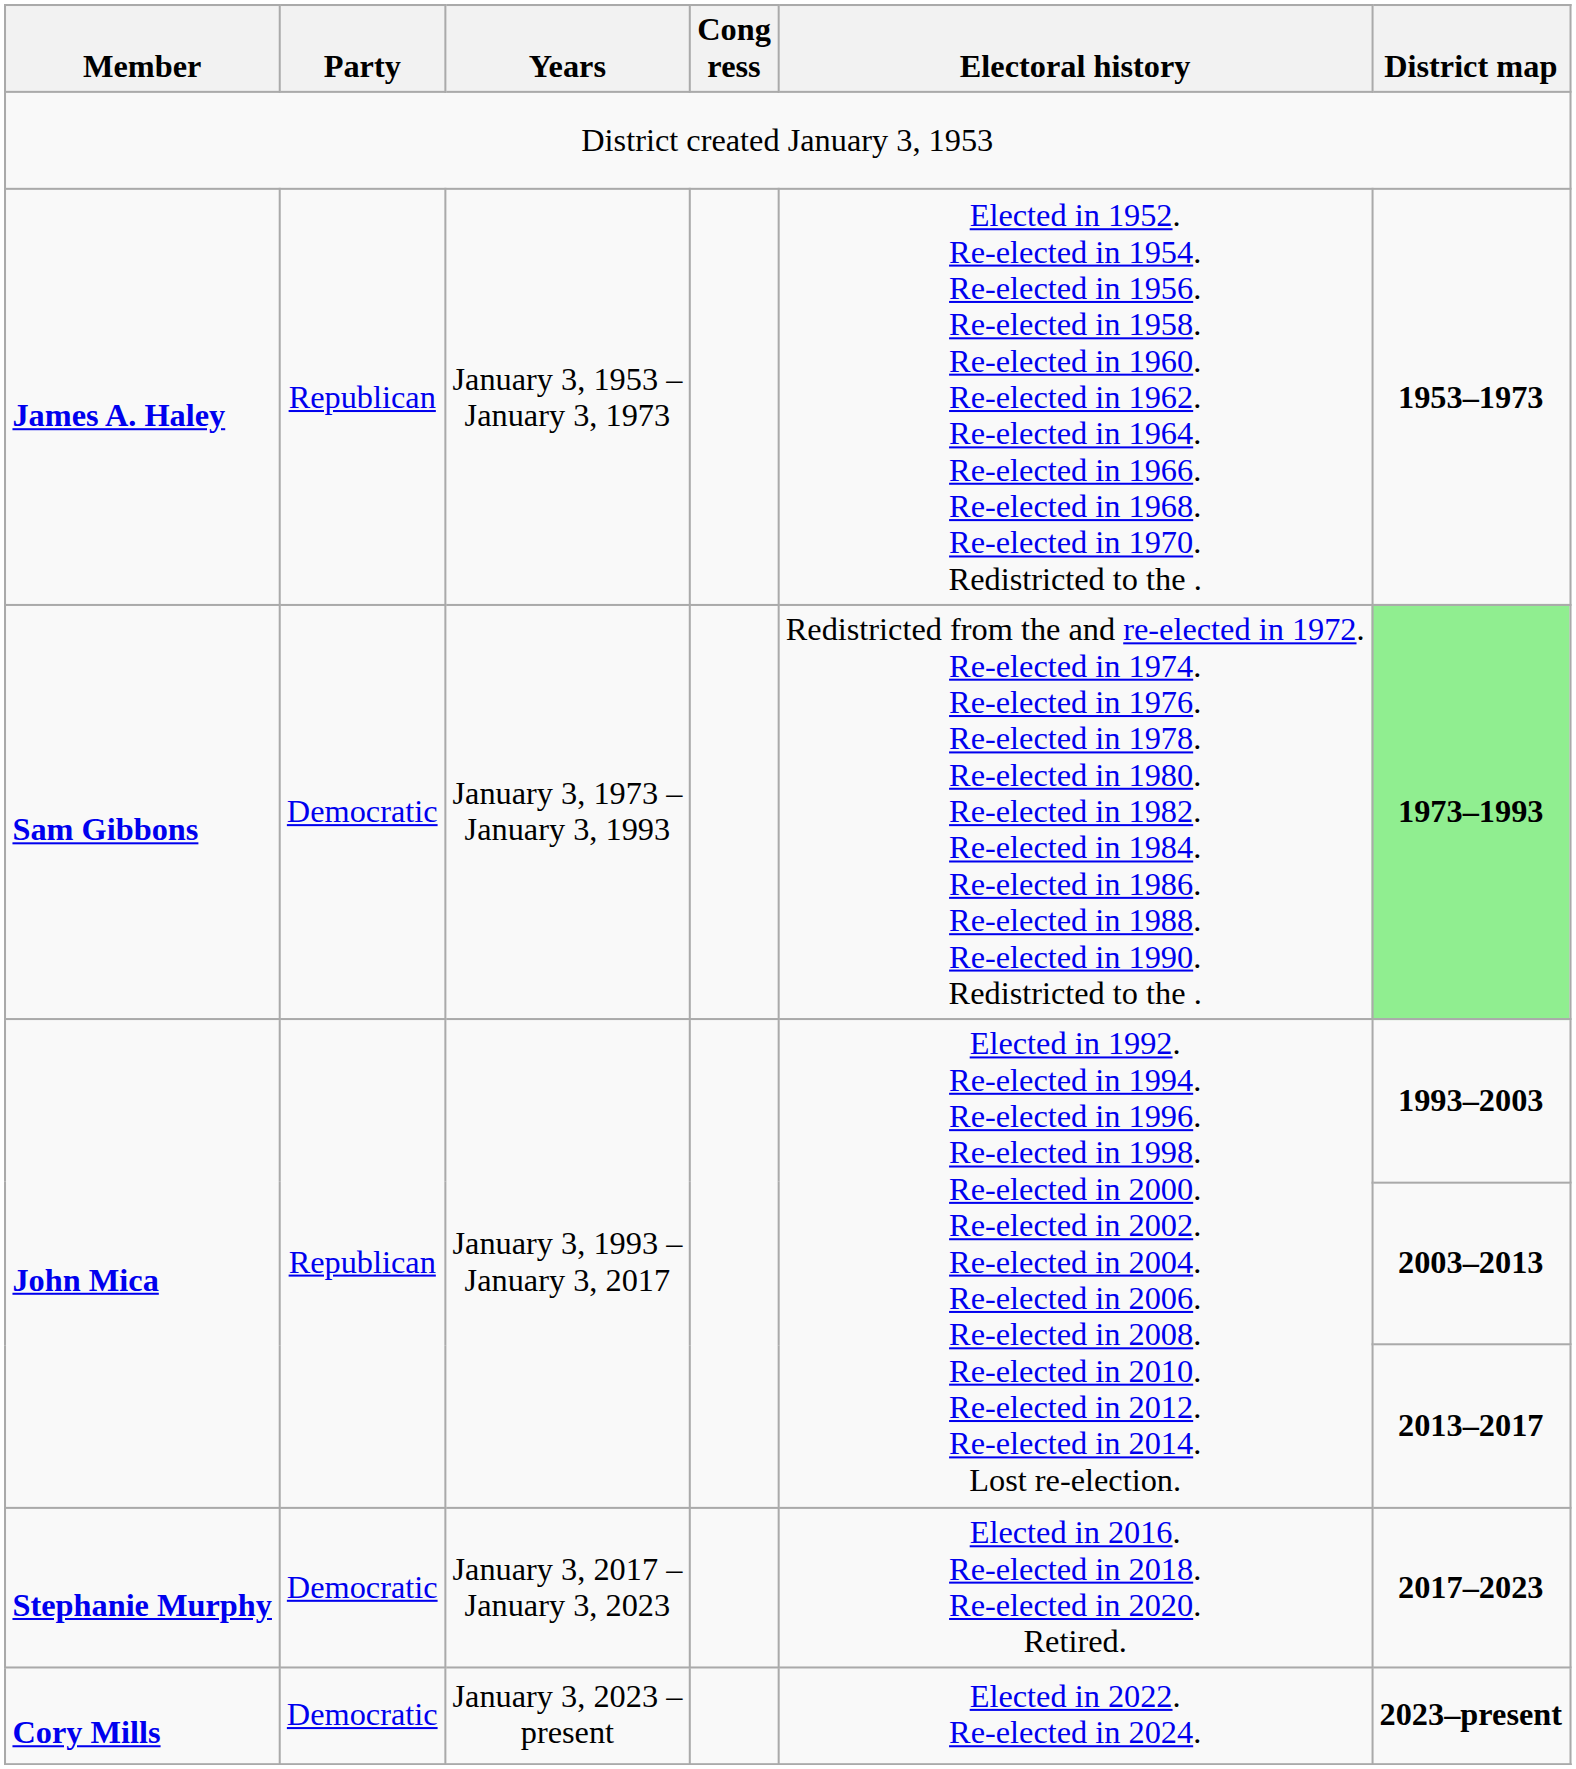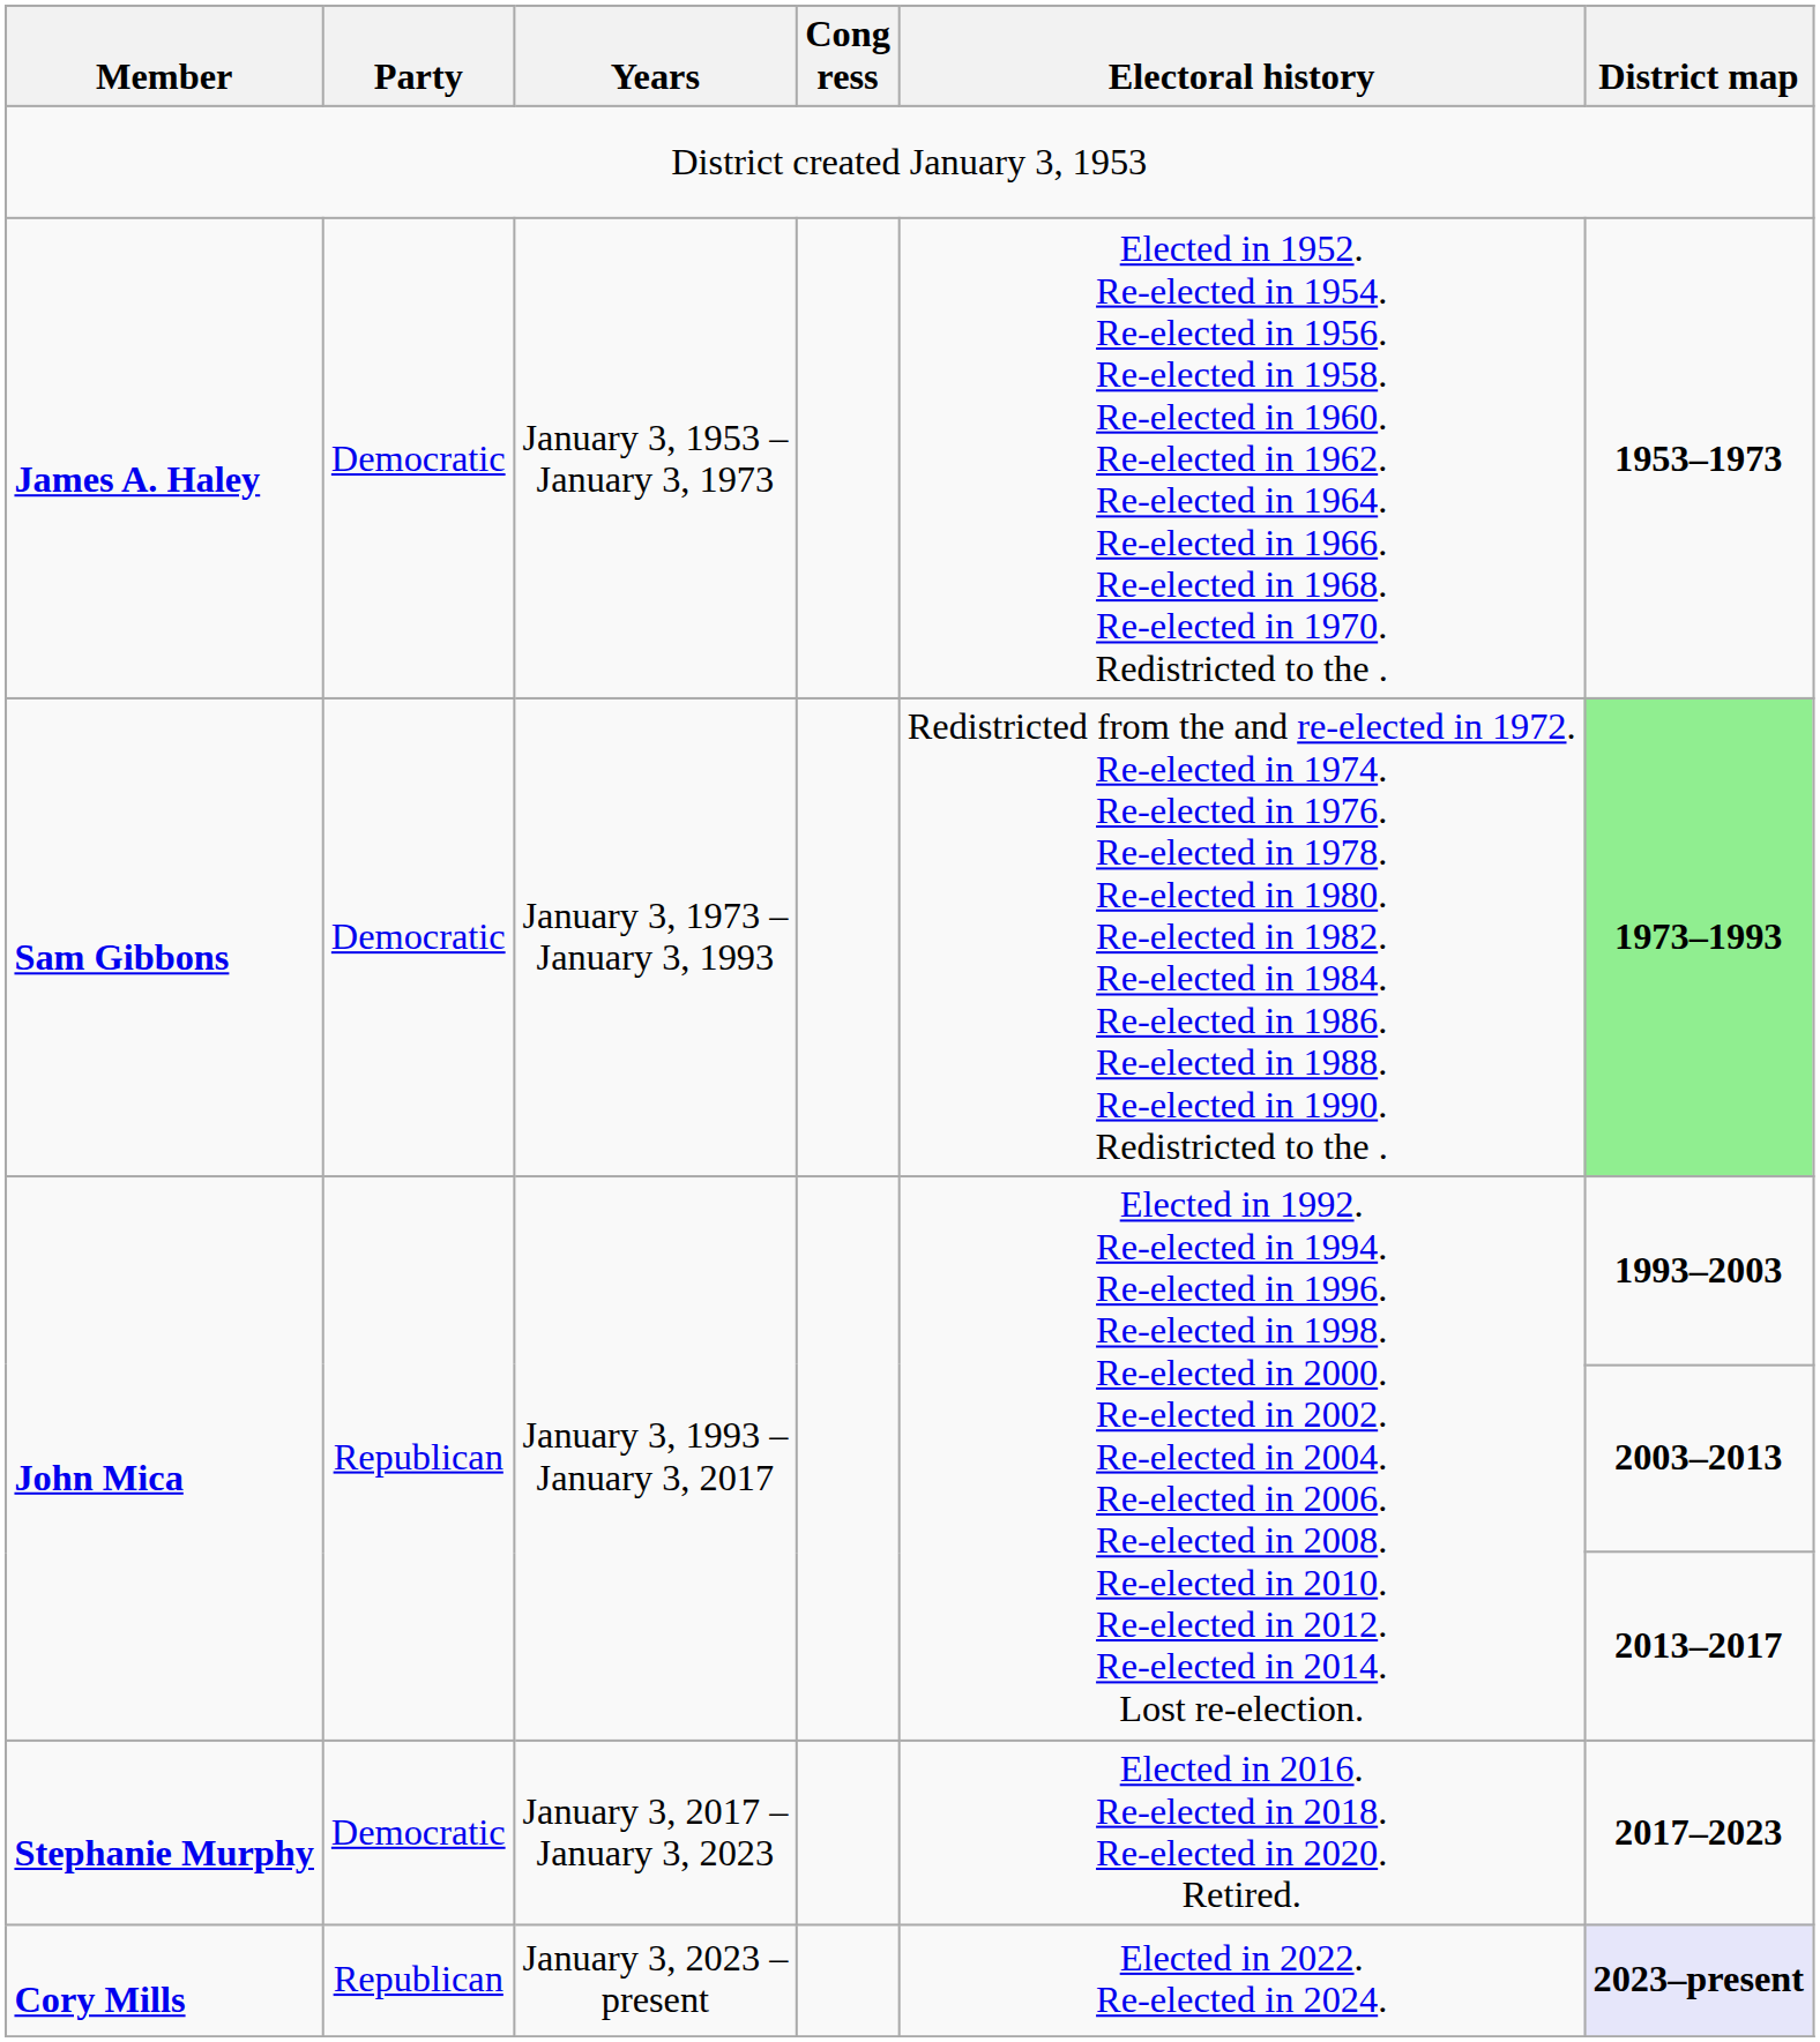James A. Haley | Party: Republican -> Democratic
Cory Mills | Party: Democratic -> Republican
Cory Mills | District map: no background -> lavender background
